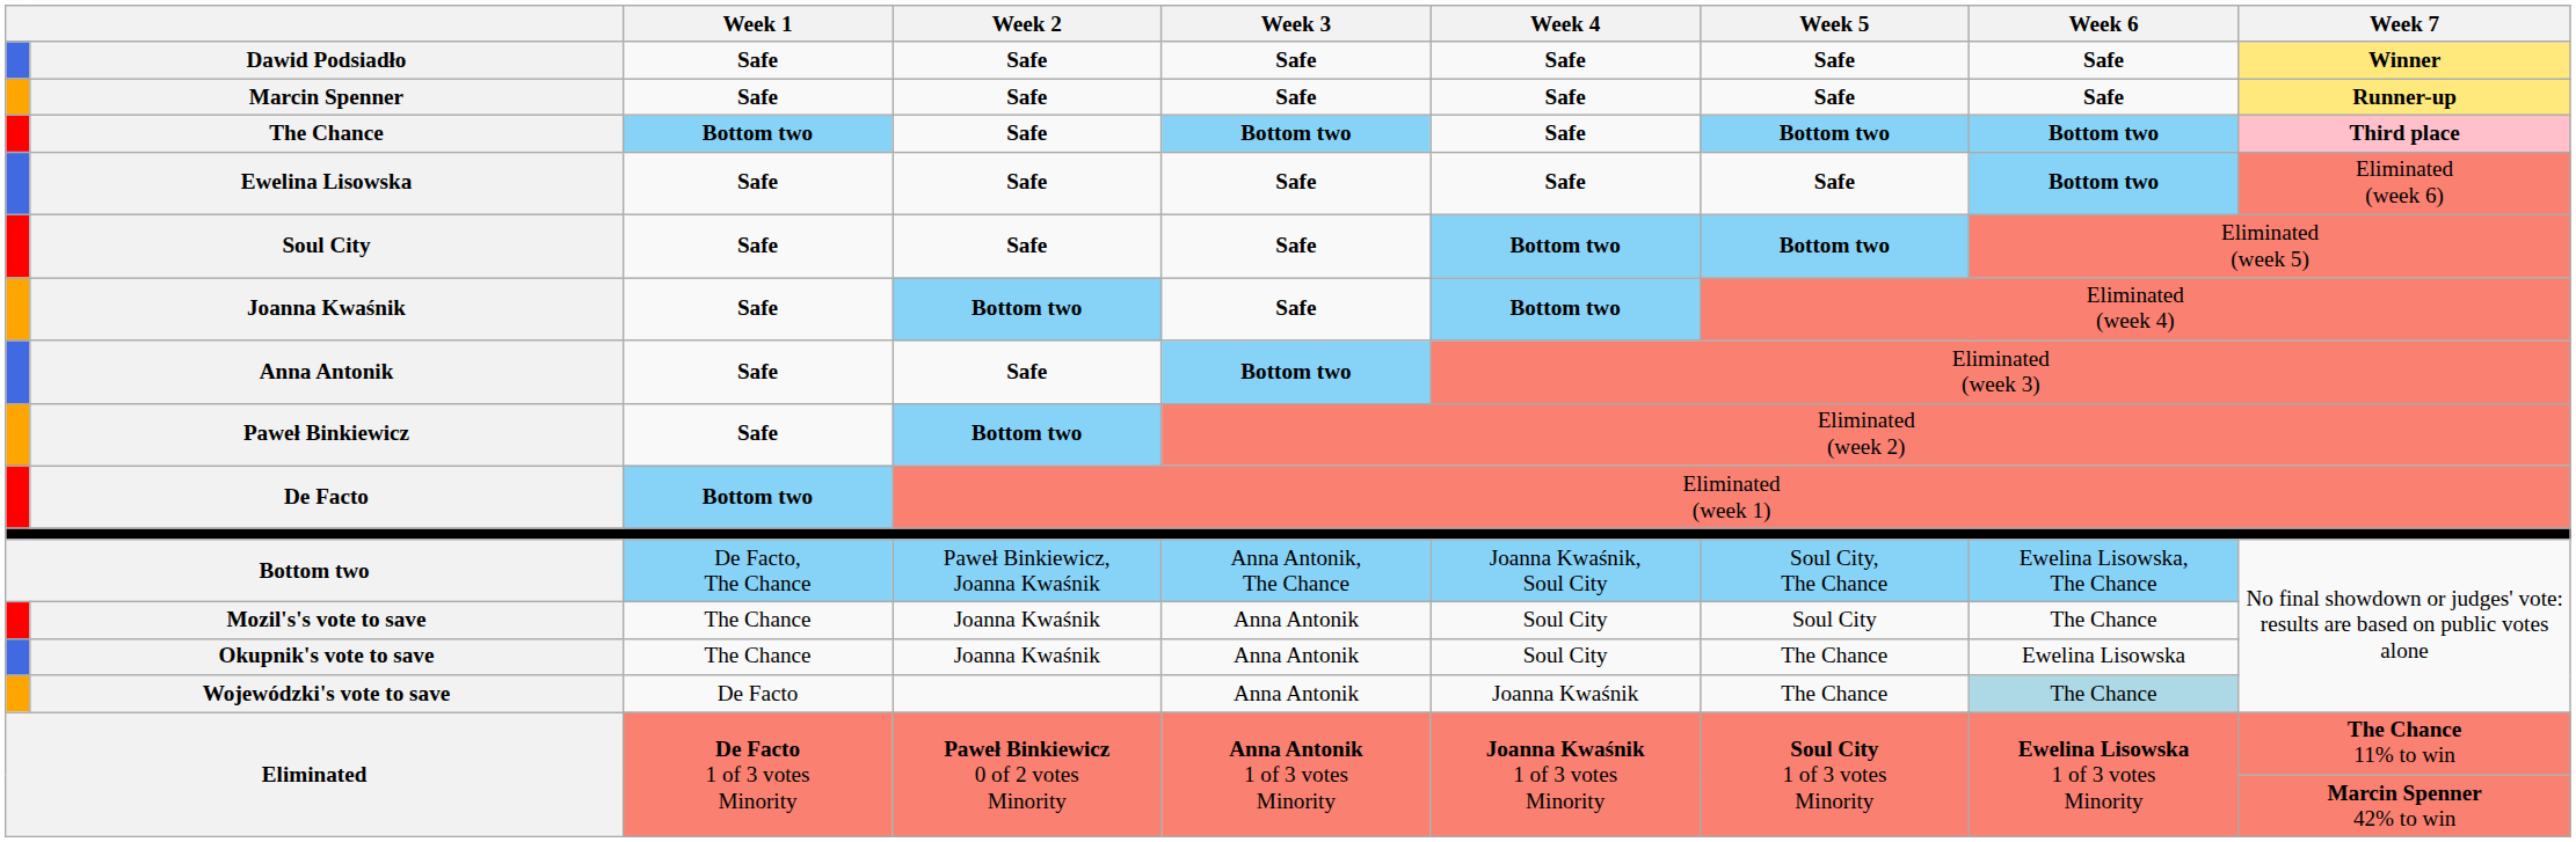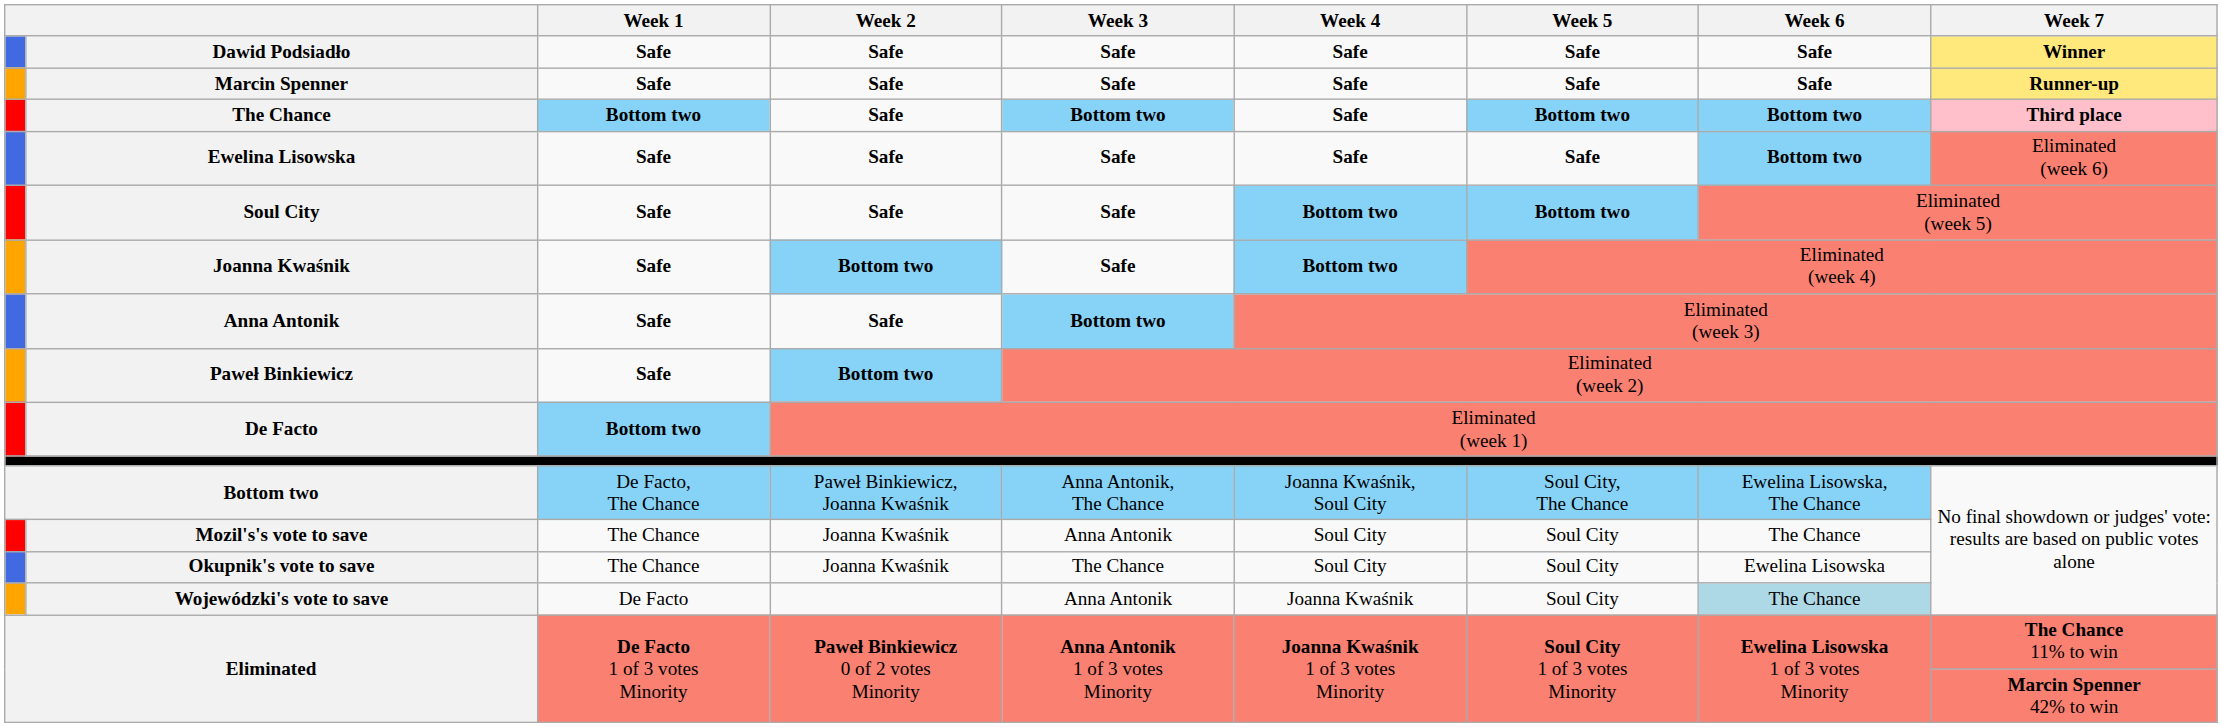Okupnik's vote to save | Week 3: Anna Antonik -> The Chance
Okupnik's vote to save | Week 5: The Chance -> Soul City
Wojewódzki's vote to save | Week 5: The Chance -> Soul City
